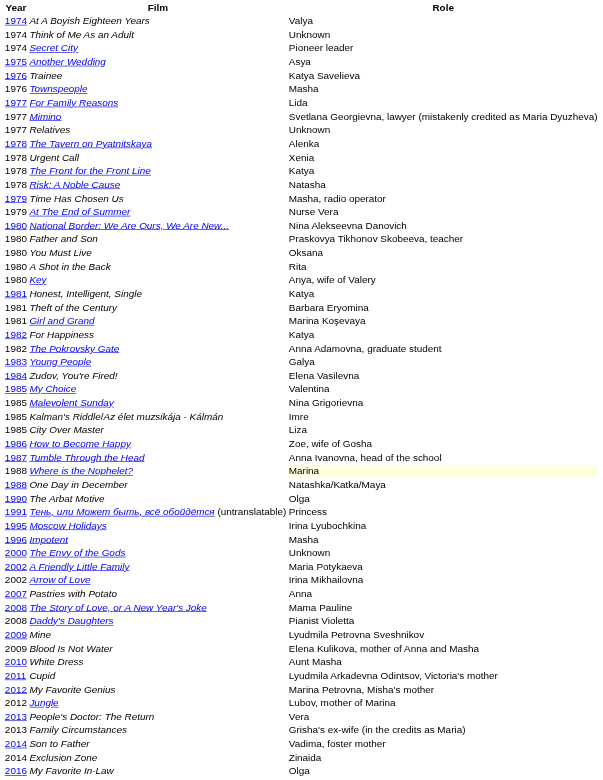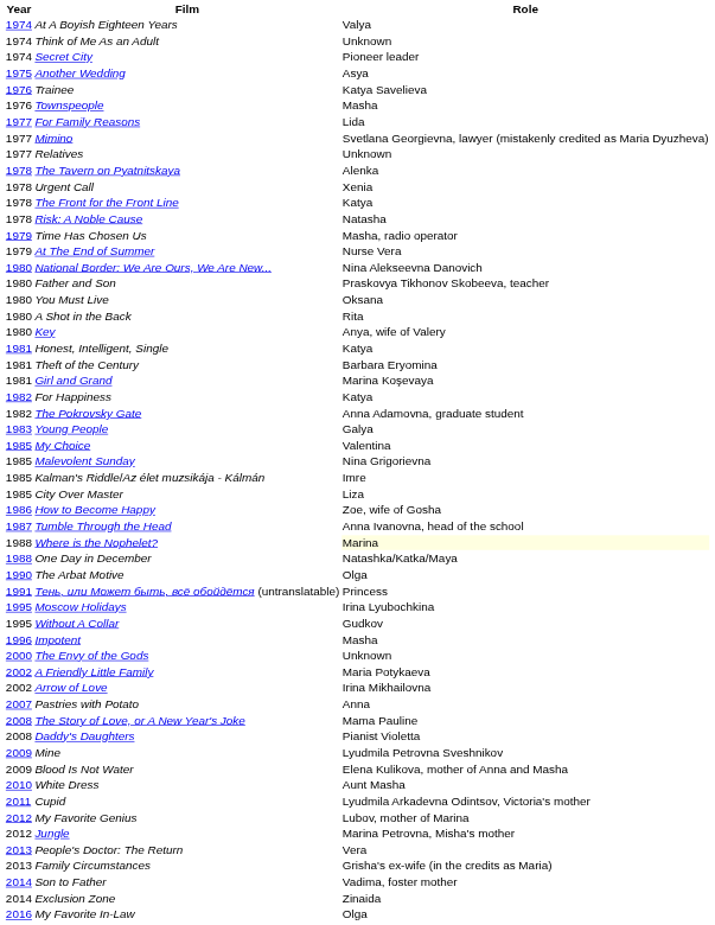- row: 1984 | Zudov, You're Fired! | Elena Vasilevna
+ row: 1995 | Without A Collar | Gudkov
My Favorite Genius | Role: Marina Petrovna, Misha's mother -> Lubov, mother of Marina
Jungle | Role: Lubov, mother of Marina -> Marina Petrovna, Misha's mother
